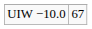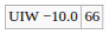UIW −10.0 | column 2: 67 -> 66
